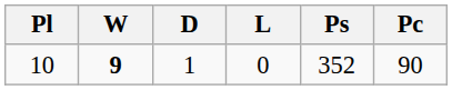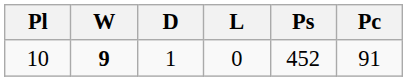10 | Ps: 352 -> 452
10 | Pc: 90 -> 91
